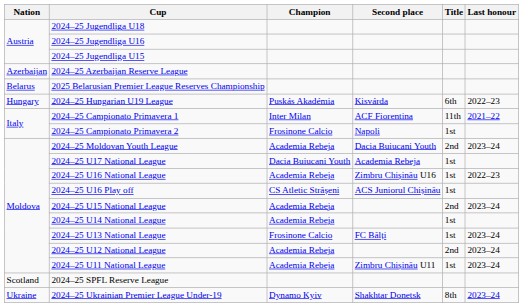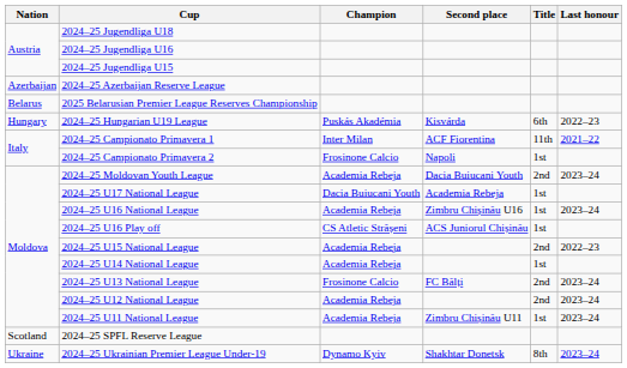2024–25 U16 National League | Last honour: 2022–23 -> 2023–24
2024–25 U15 National League | Last honour: 2023–24 -> 2022–23
2024–25 U13 National League | Title: 1st -> 2nd
